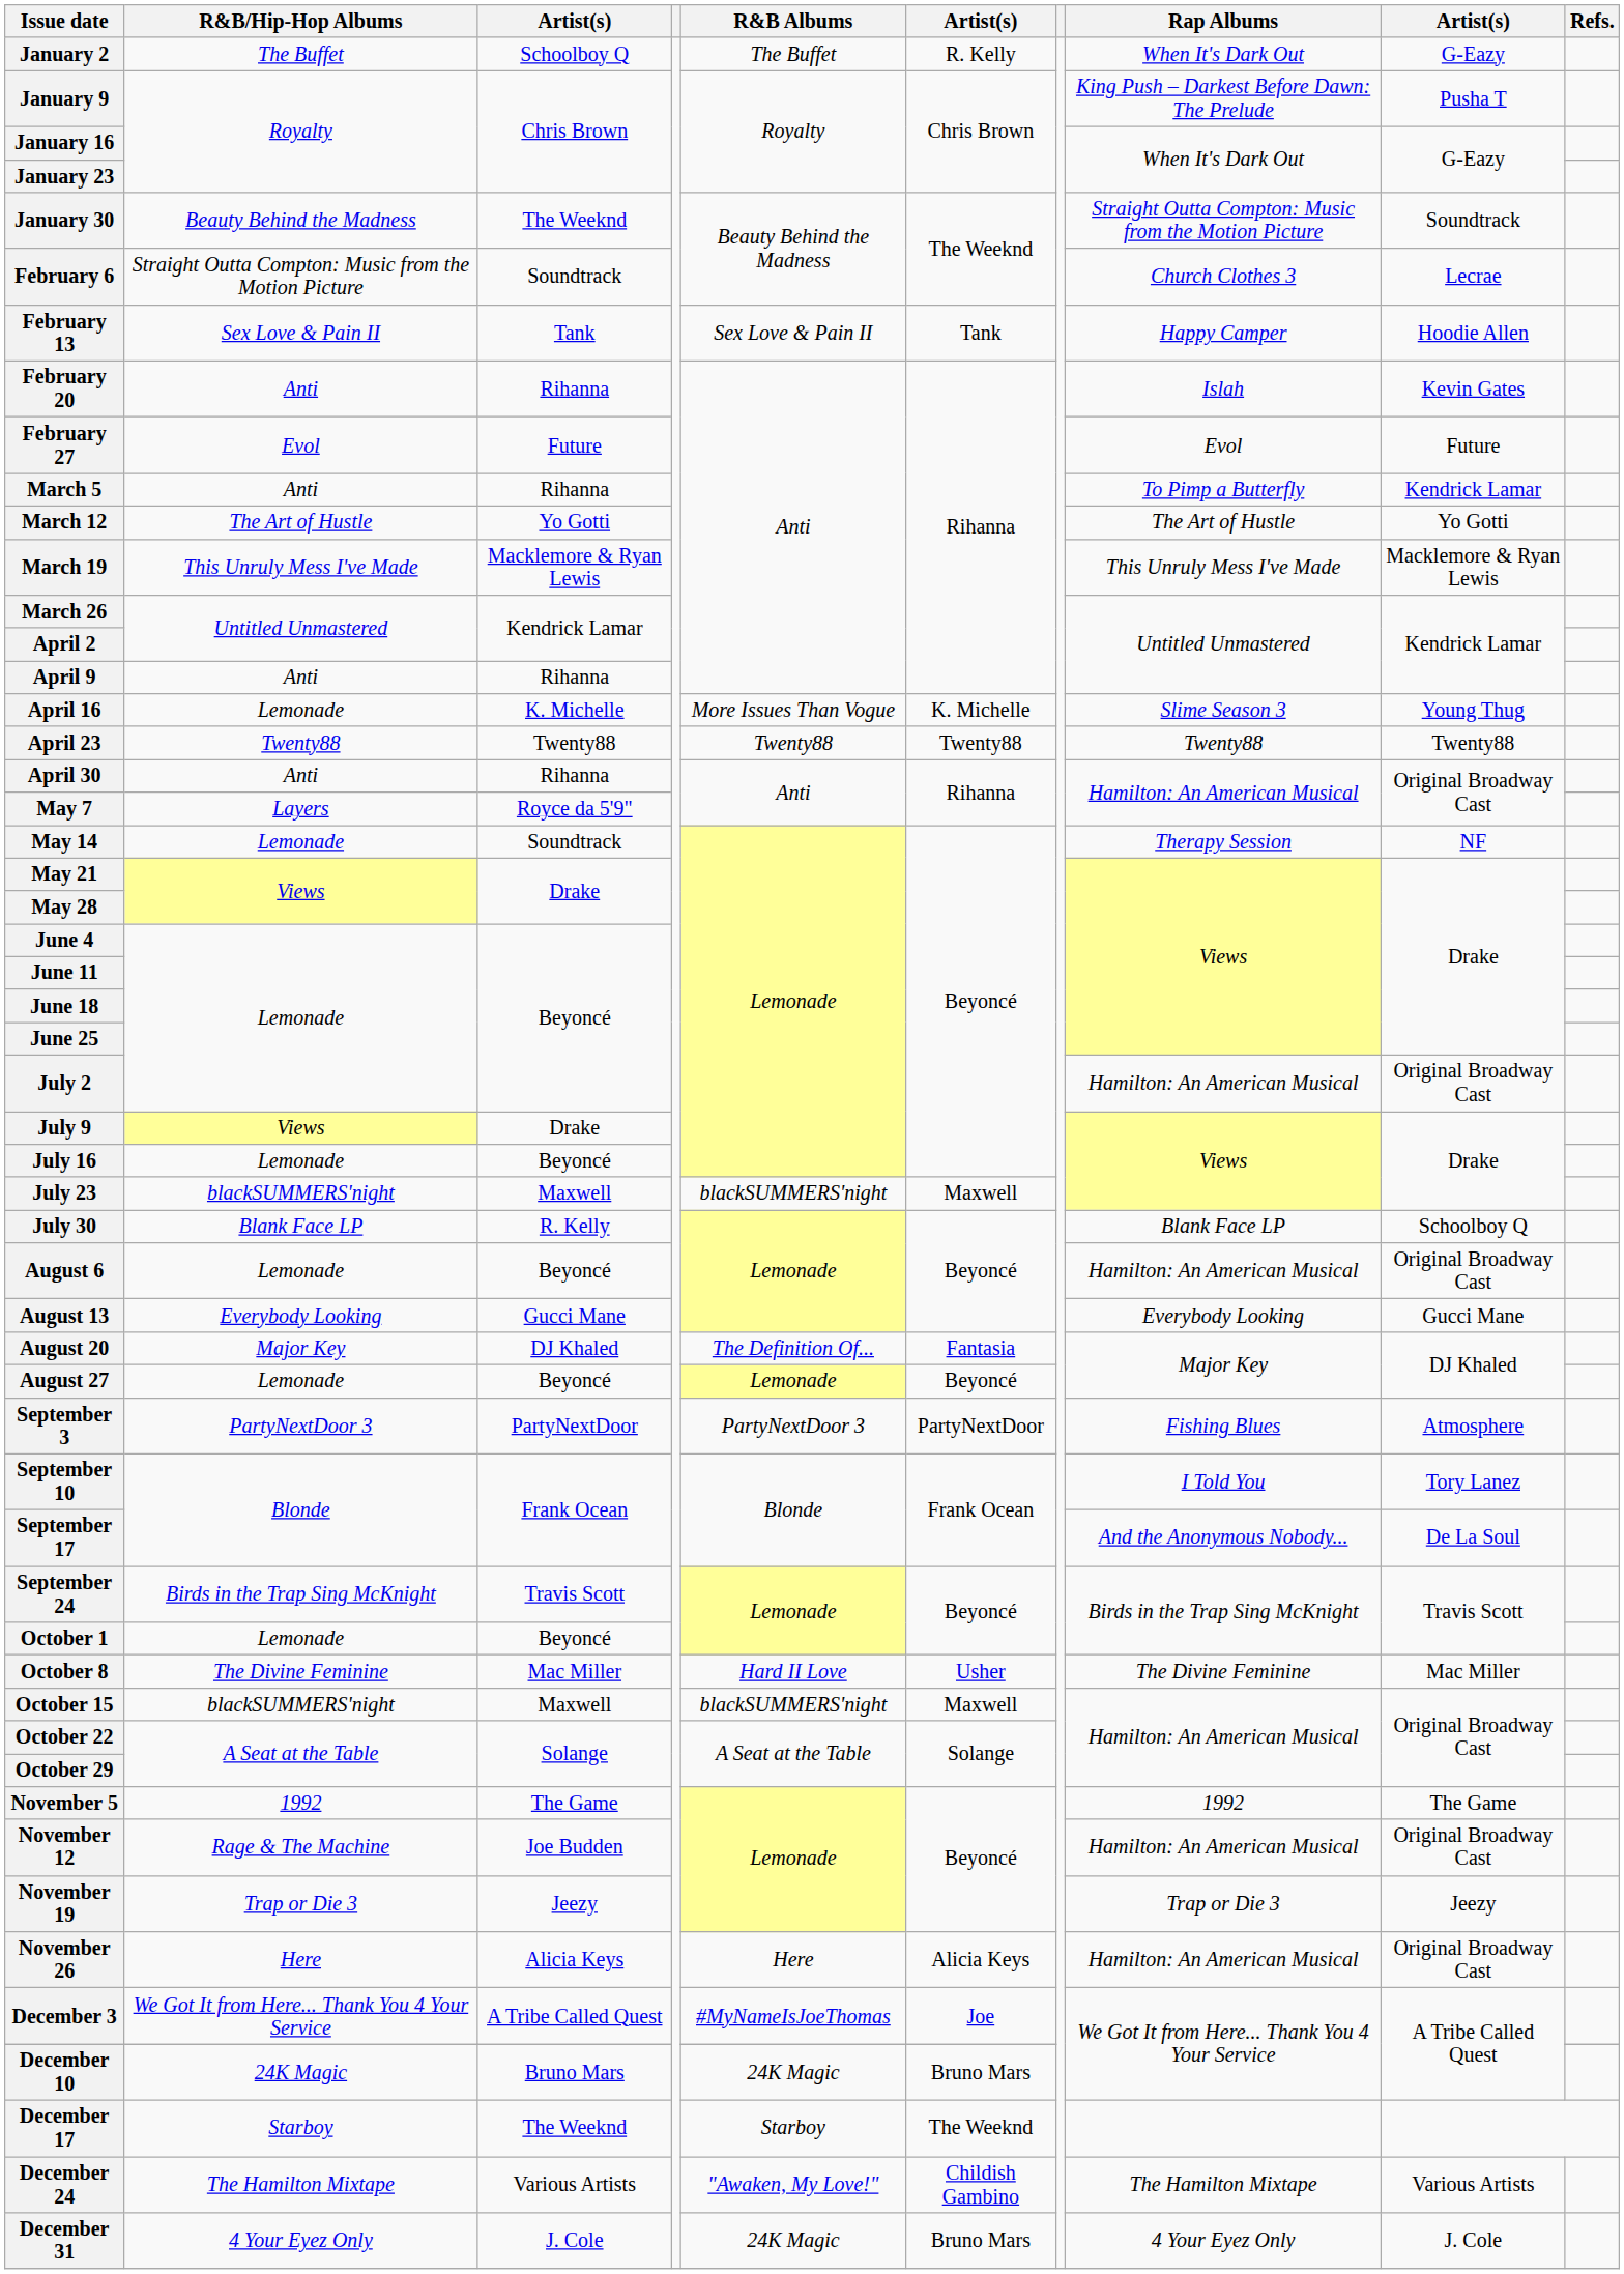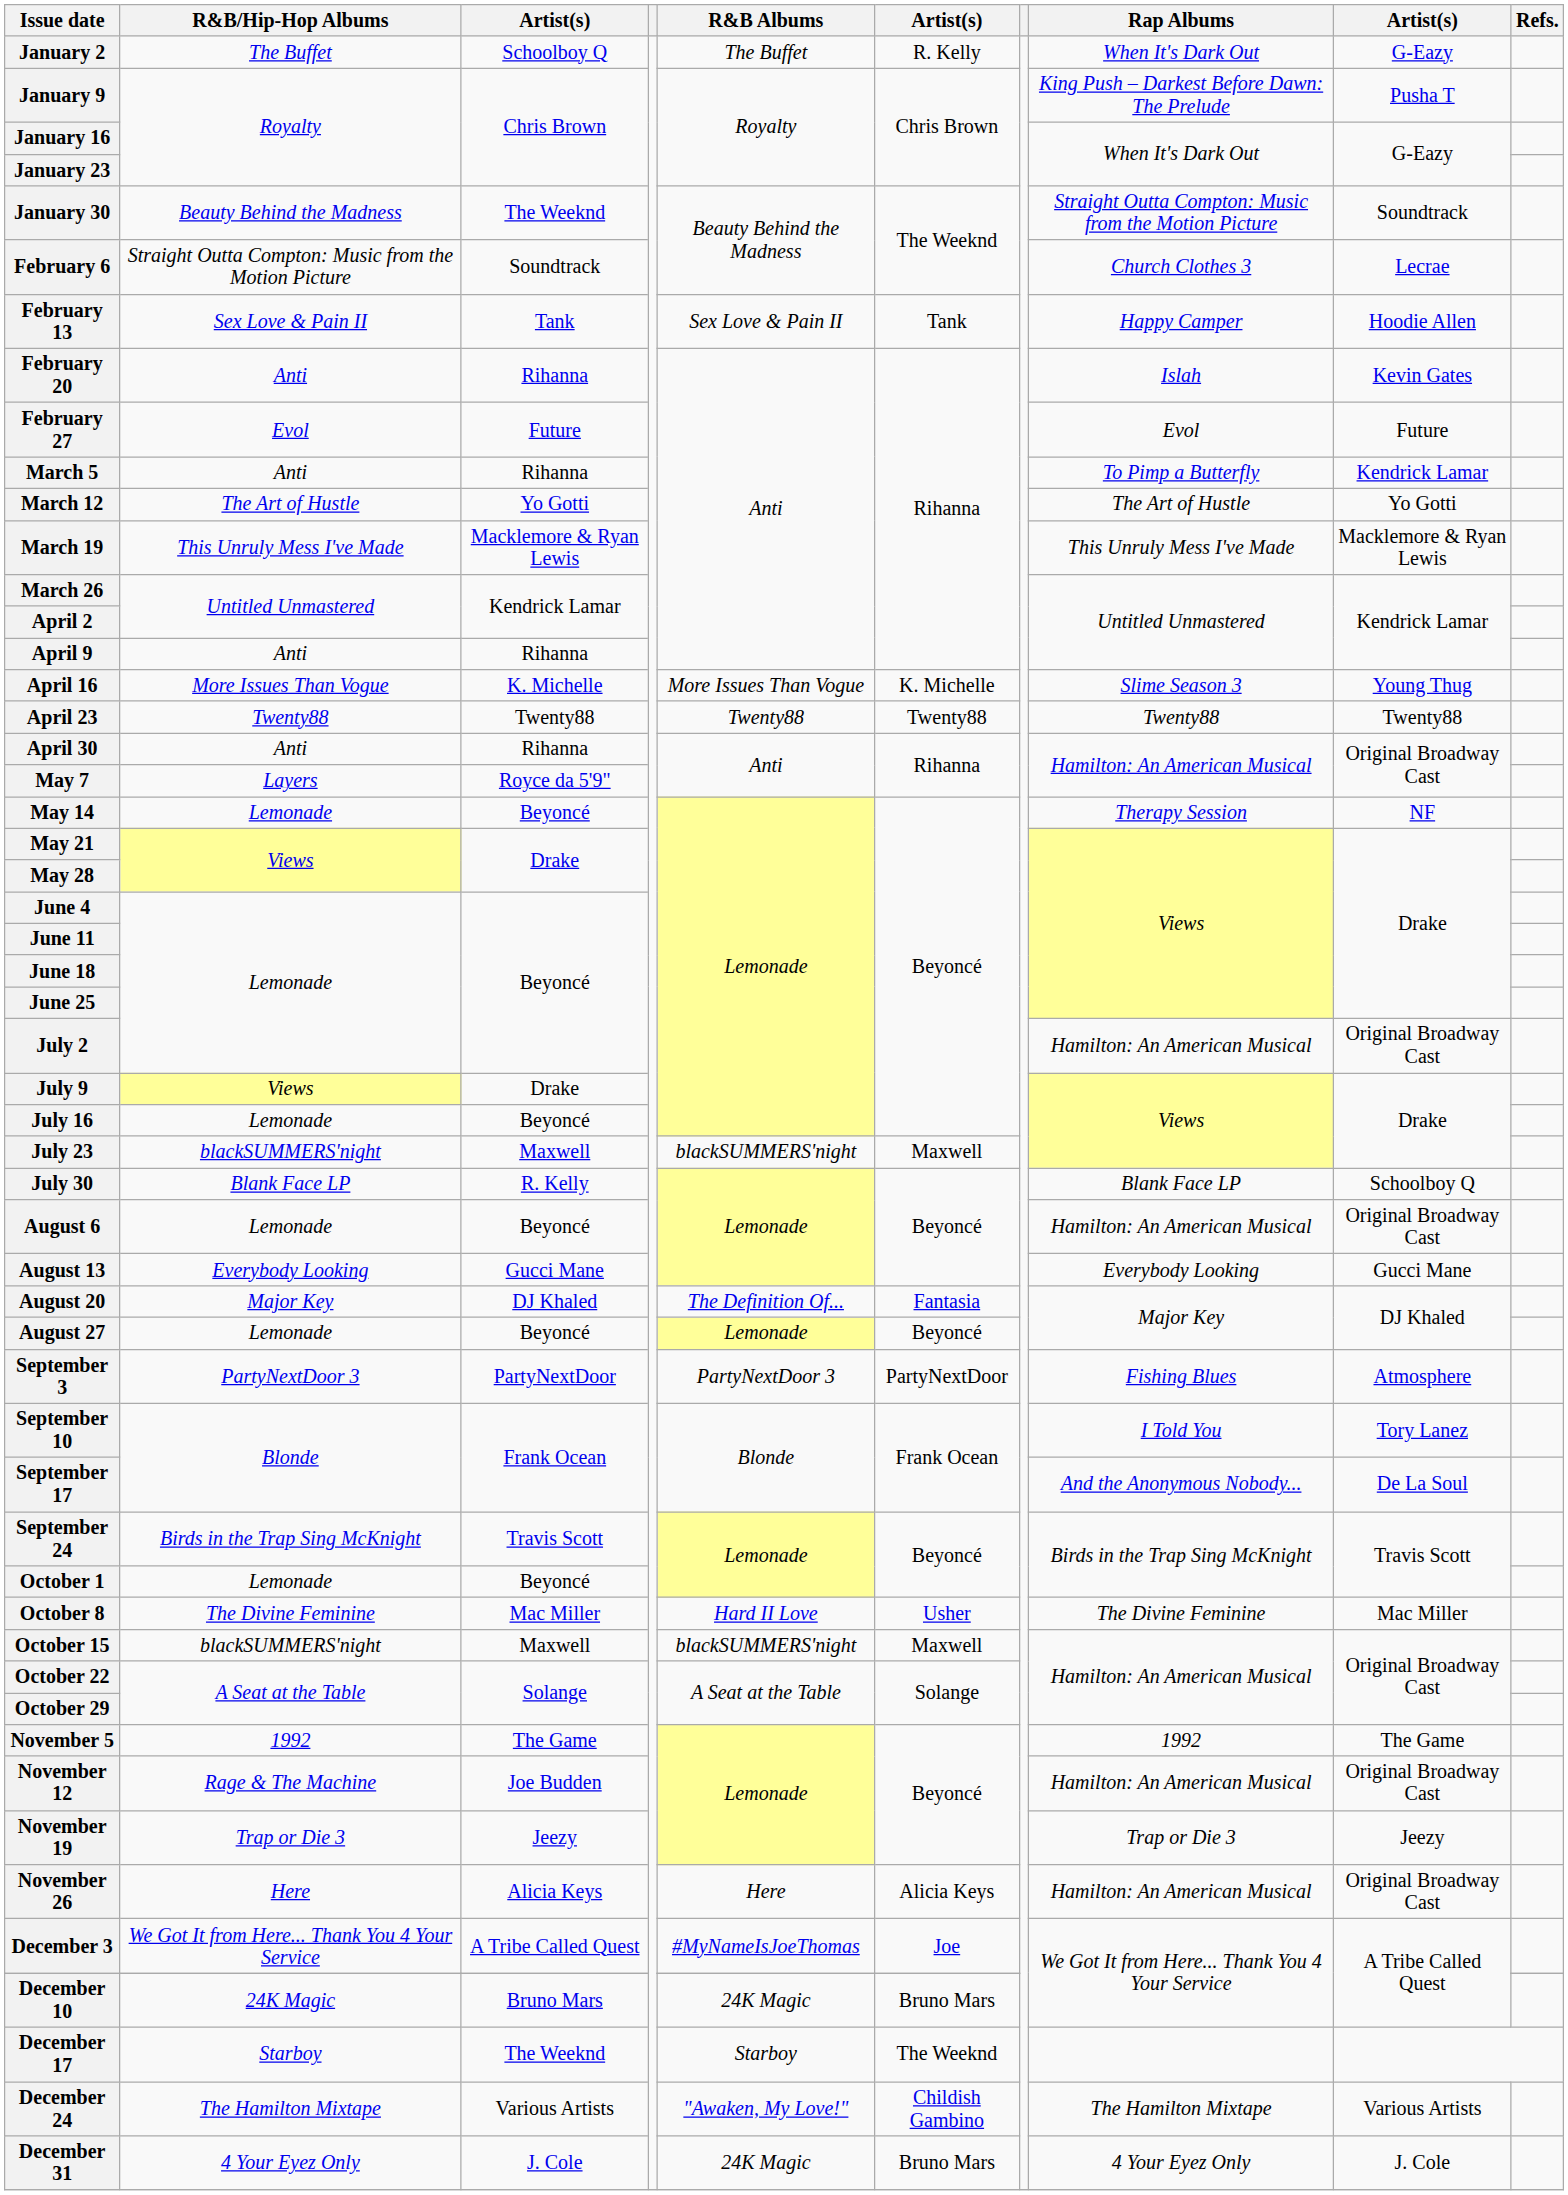April 16 | R&B/Hip-Hop Albums: Lemonade -> More Issues Than Vogue
May 14 | column 3: Soundtrack -> Beyoncé
